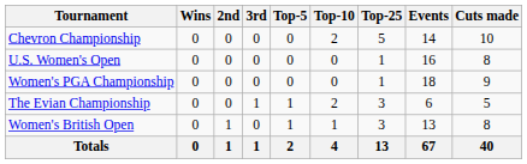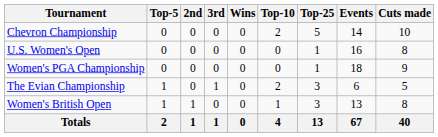columns swapped: Wins <-> Top-5
